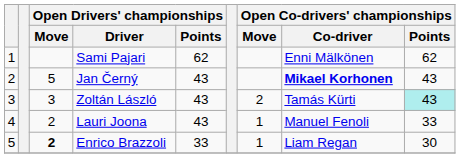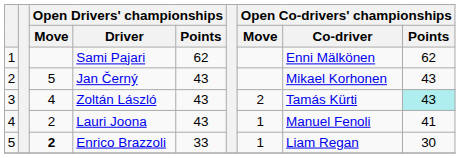Jan Černý | Open Co-drivers' championships / Co-driver: bold -> normal
Zoltán László | Open Drivers' championships / Move: 3 -> 4
Lauri Joona | Open Co-drivers' championships / Points: 33 -> 41
